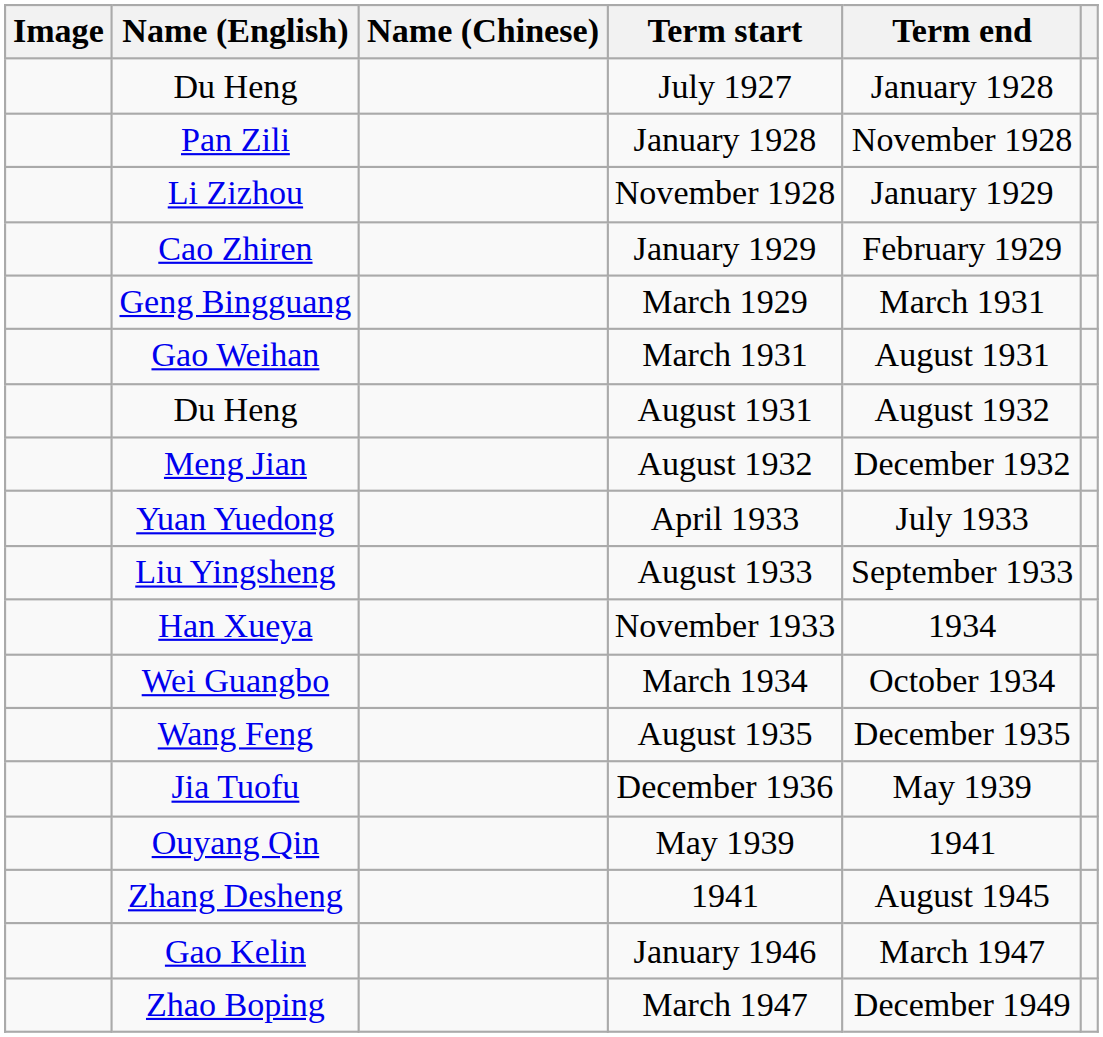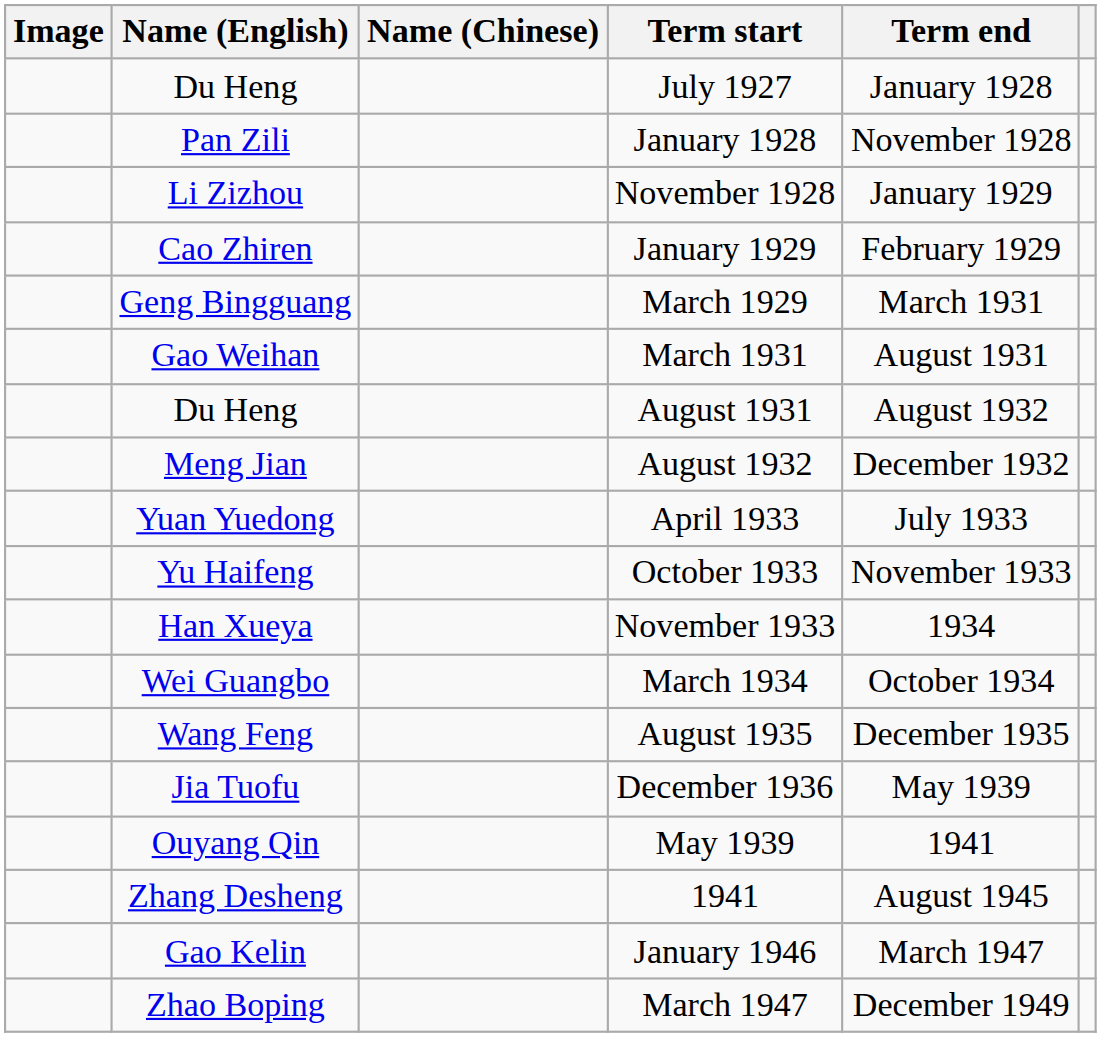- row: Liu Yingsheng | August 1933 | September 1933
+ row: Yu Haifeng | October 1933 | November 1933
